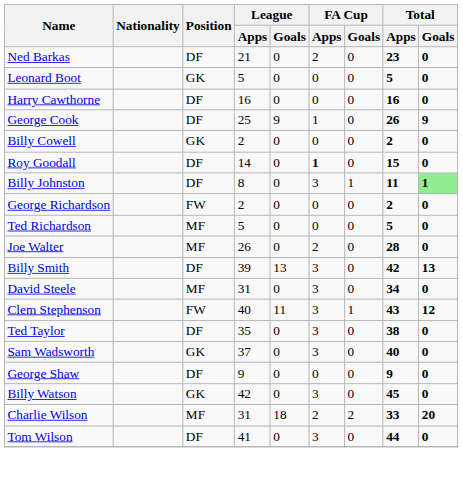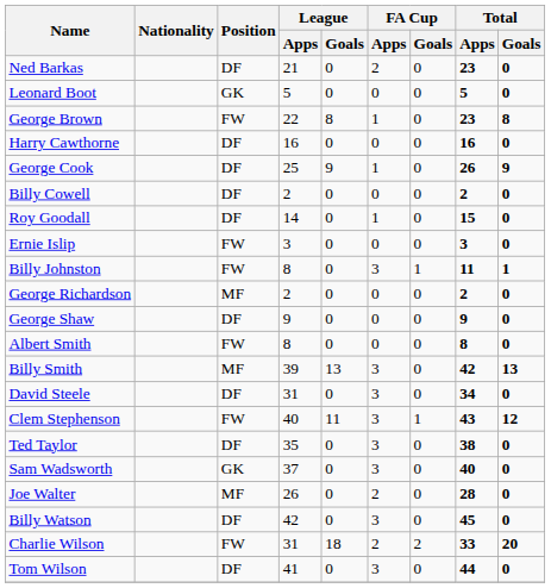+ row: George Brown | FW | 22 | 8 | 1 | 0 | 23 | 8
Billy Cowell | Position: GK -> DF
Roy Goodall | FA Cup / Apps: bold -> normal
+ row: Ernie Islip | FW | 3 | 0 | 0 | 0 | 3 | 0
Billy Johnston | Position: DF -> FW
Billy Johnston | Total / Goals: lightgreen background -> no background
George Richardson | Position: FW -> MF
- row: Ted Richardson | MF | 5 | 0 | 0 | 0 | 5 | 0
rows swapped: George Shaw <-> Joe Walter
+ row: Albert Smith | FW | 8 | 0 | 0 | 0 | 8 | 0
Billy Smith | Position: DF -> MF
David Steele | Position: MF -> DF
Billy Watson | Position: GK -> DF
Charlie Wilson | Position: MF -> FW
